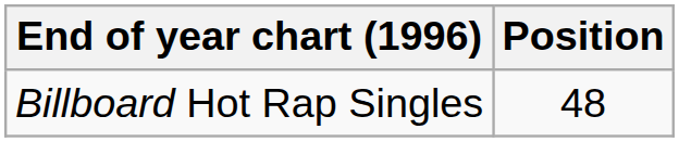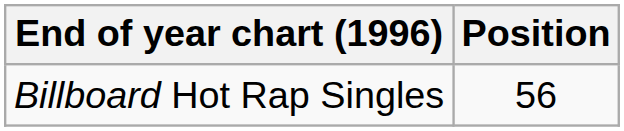Billboard Hot Rap Singles | Position: 48 -> 56
